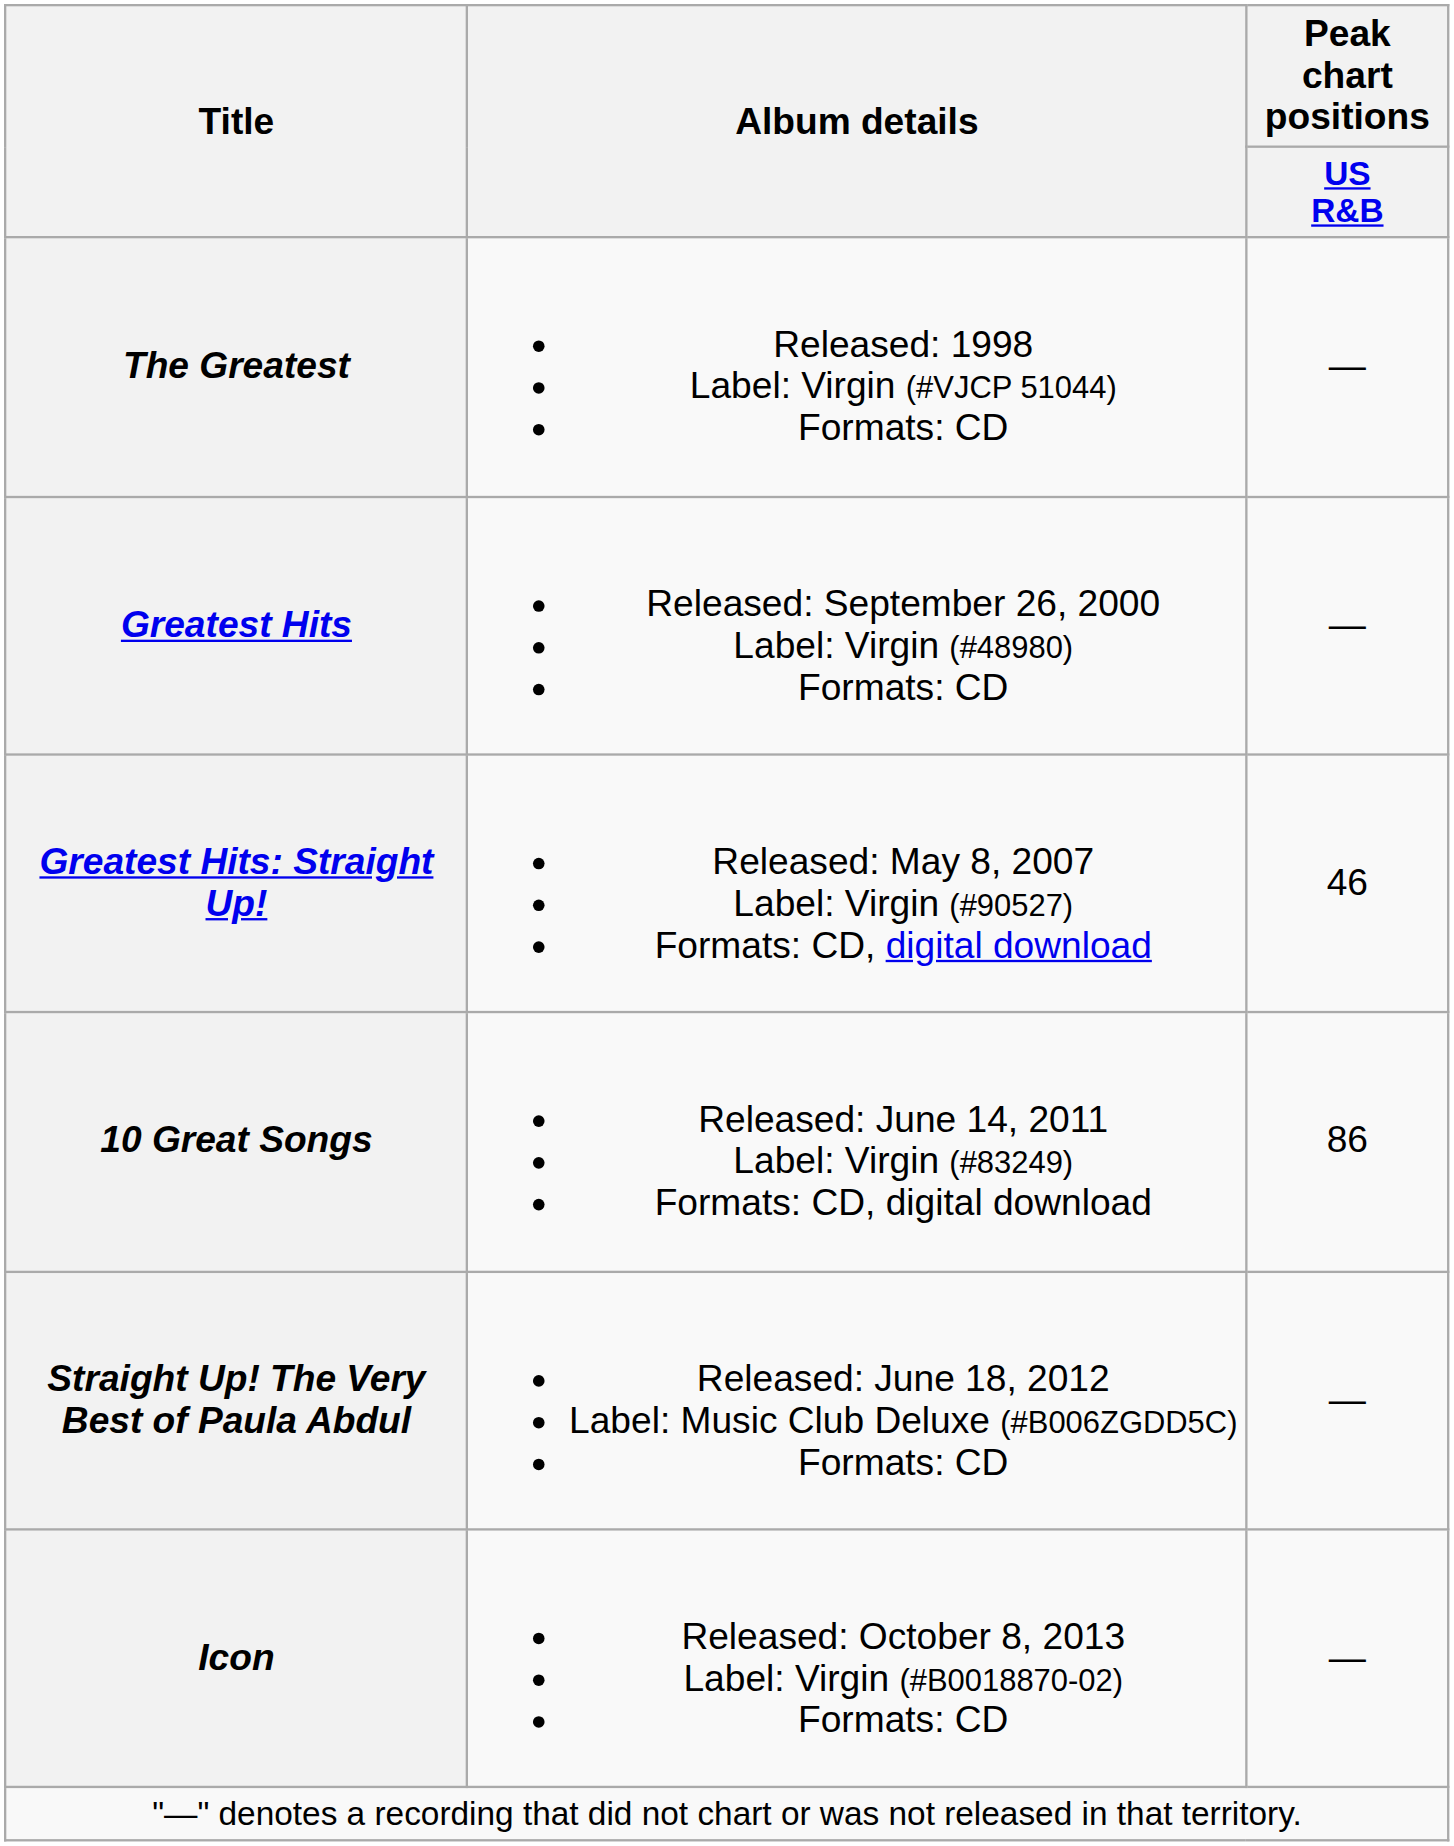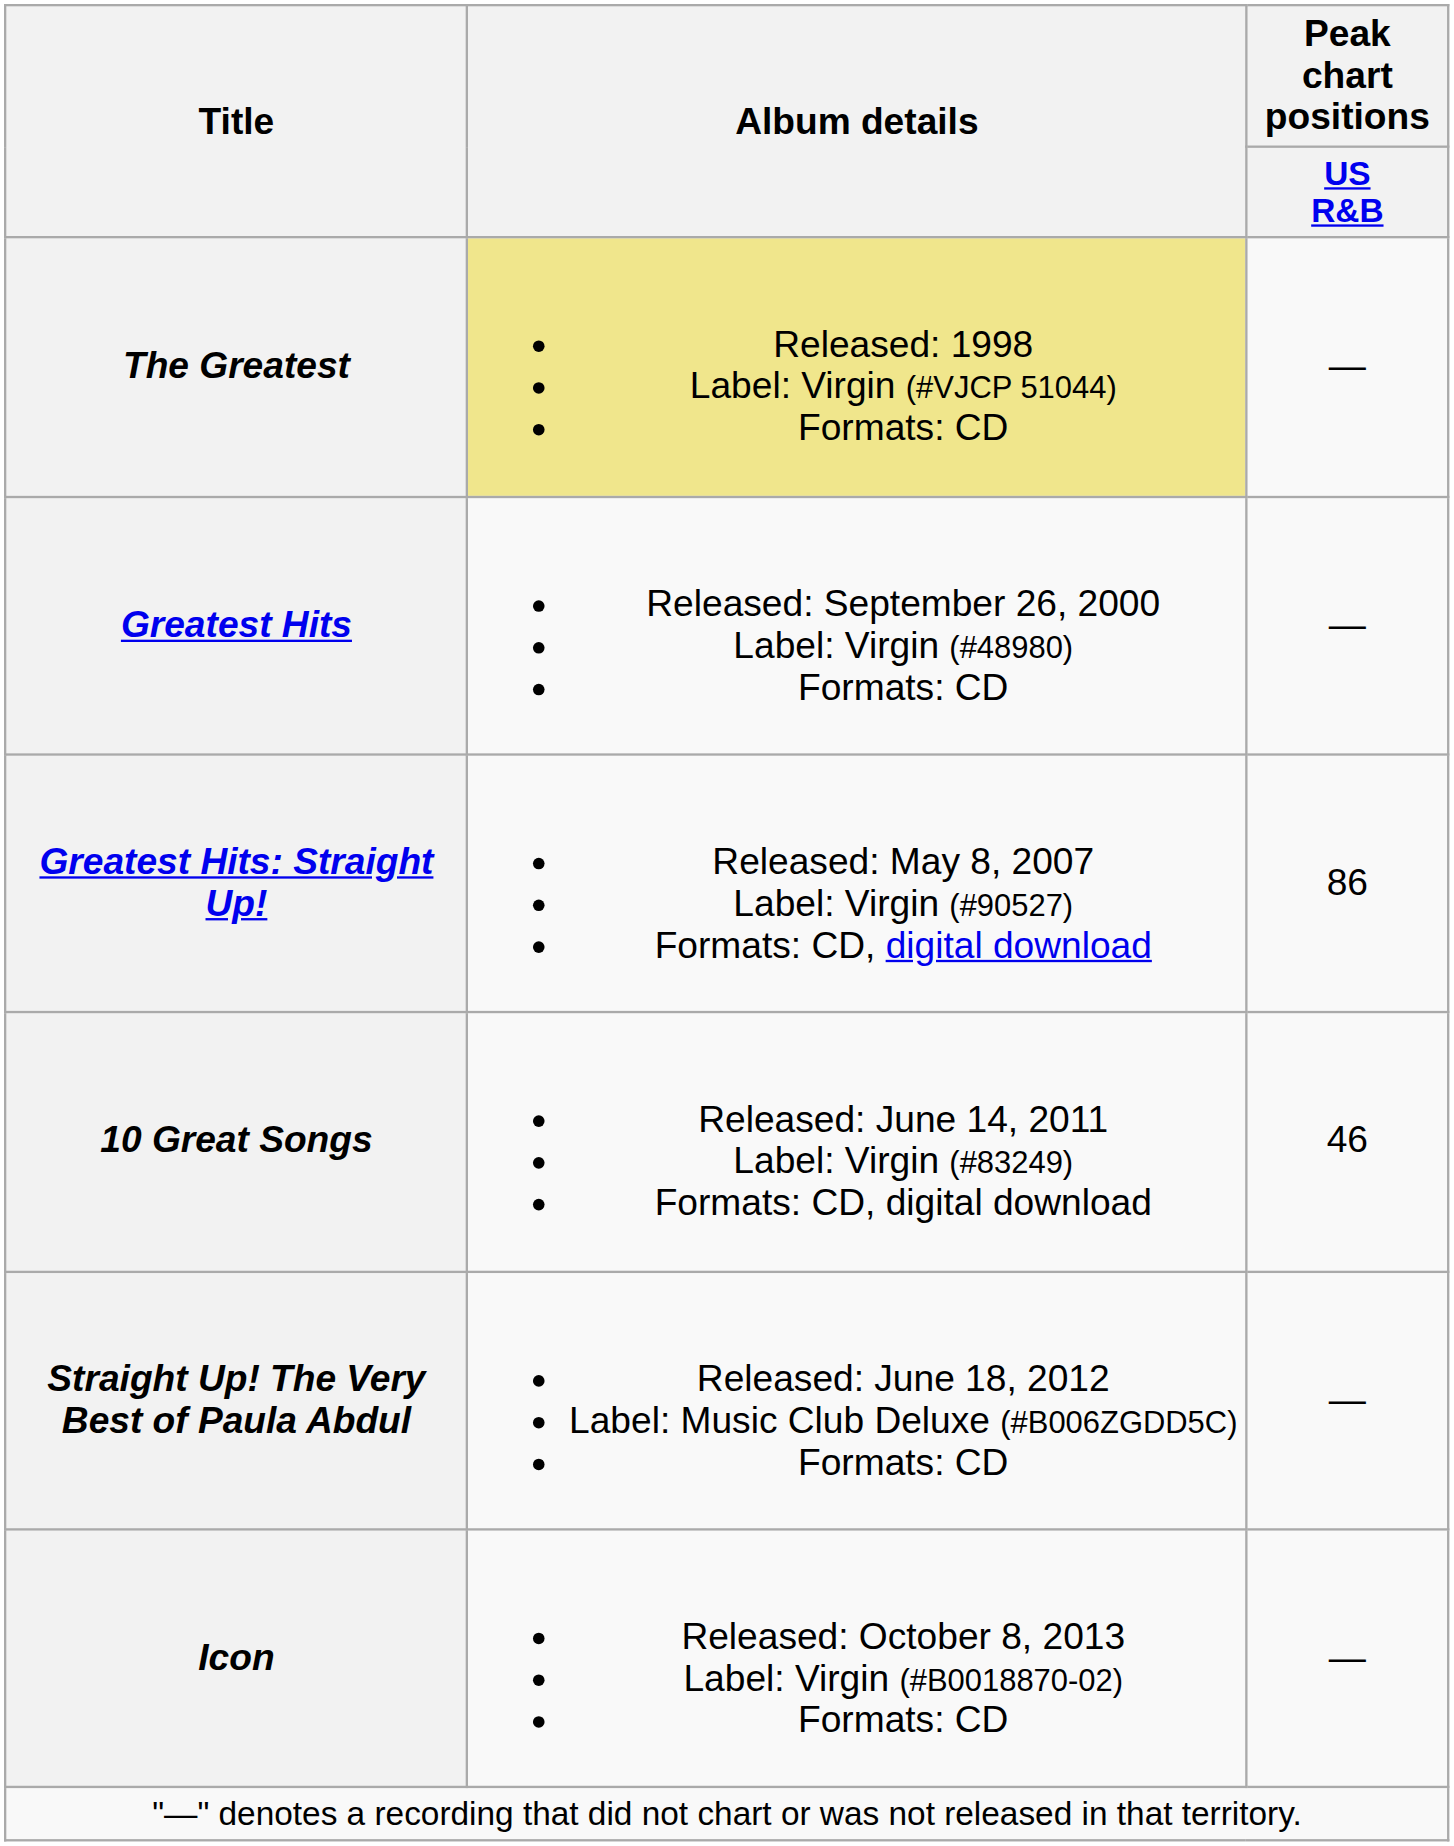The Greatest | Album details: no background -> khaki background
Greatest Hits: Straight Up! | Peak chart positions / US R&B: 46 -> 86
10 Great Songs | Peak chart positions / US R&B: 86 -> 46
